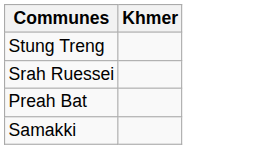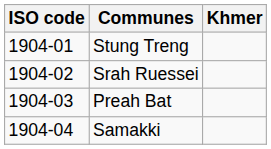+ column: ISO code | 1904-01 | 1904-02 | 1904-03 | 1904-04
